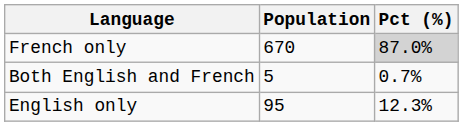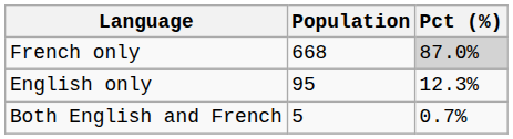French only | Population: 670 -> 668
rows swapped: English only <-> Both English and French
